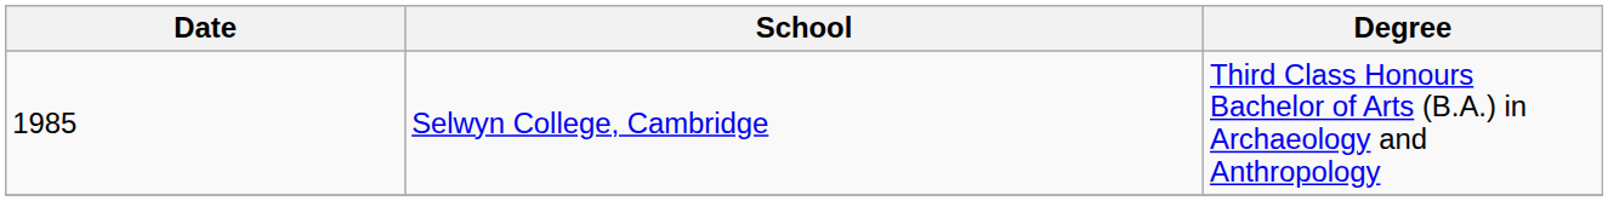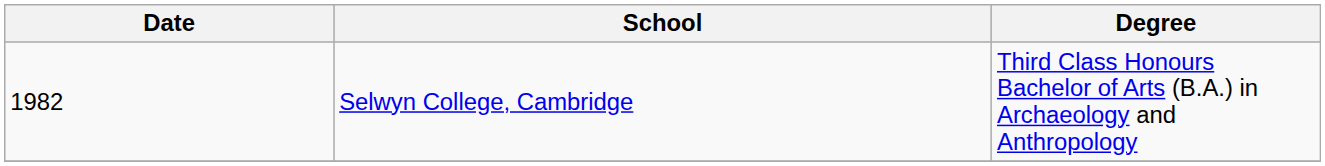Selwyn College, Cambridge | Date: 1985 -> 1982
